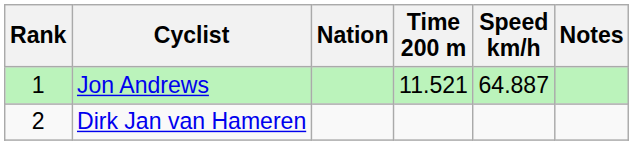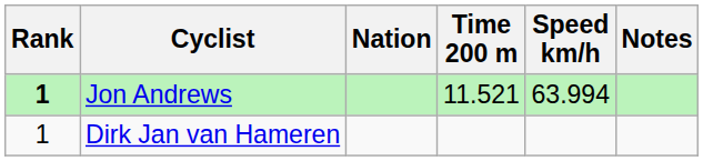Jon Andrews | Rank: normal -> bold
Jon Andrews | Speed km/h: 64.887 -> 63.994
Dirk Jan van Hameren | Rank: 2 -> 1
